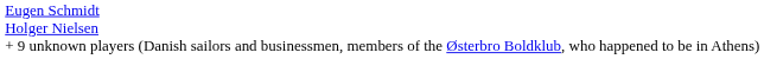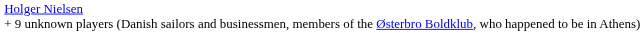- row: Eugen Schmidt
